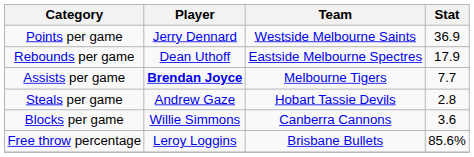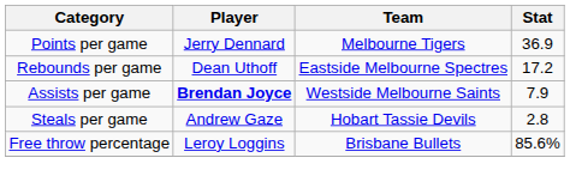Points per game | Team: Westside Melbourne Saints -> Melbourne Tigers
Rebounds per game | Stat: 17.9 -> 17.2
Assists per game | Team: Melbourne Tigers -> Westside Melbourne Saints
Assists per game | Stat: 7.7 -> 7.9
- row: Blocks per game | Willie Simmons | Canberra Cannons | 3.6
